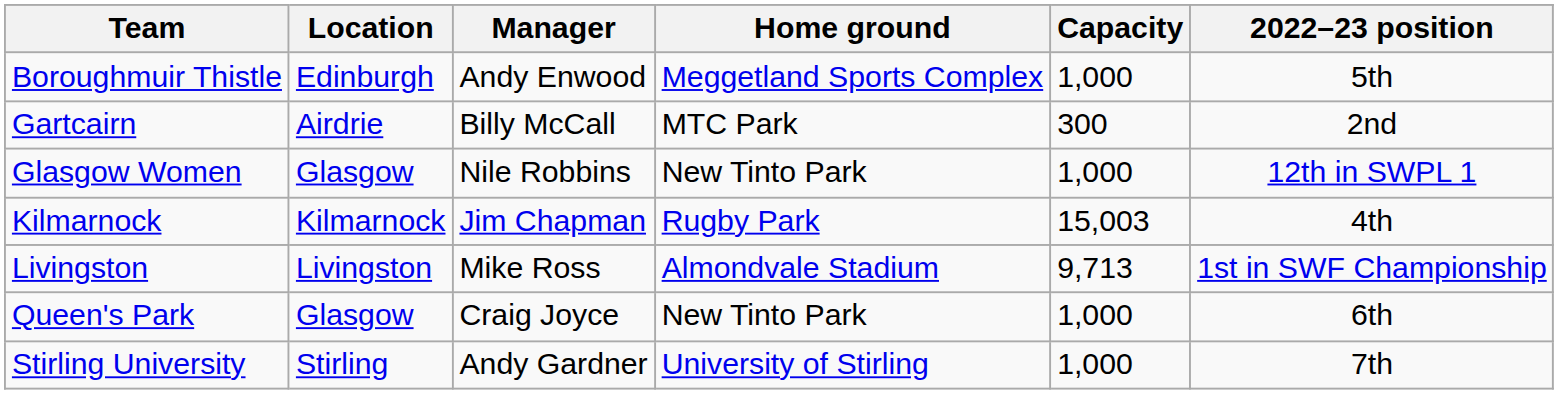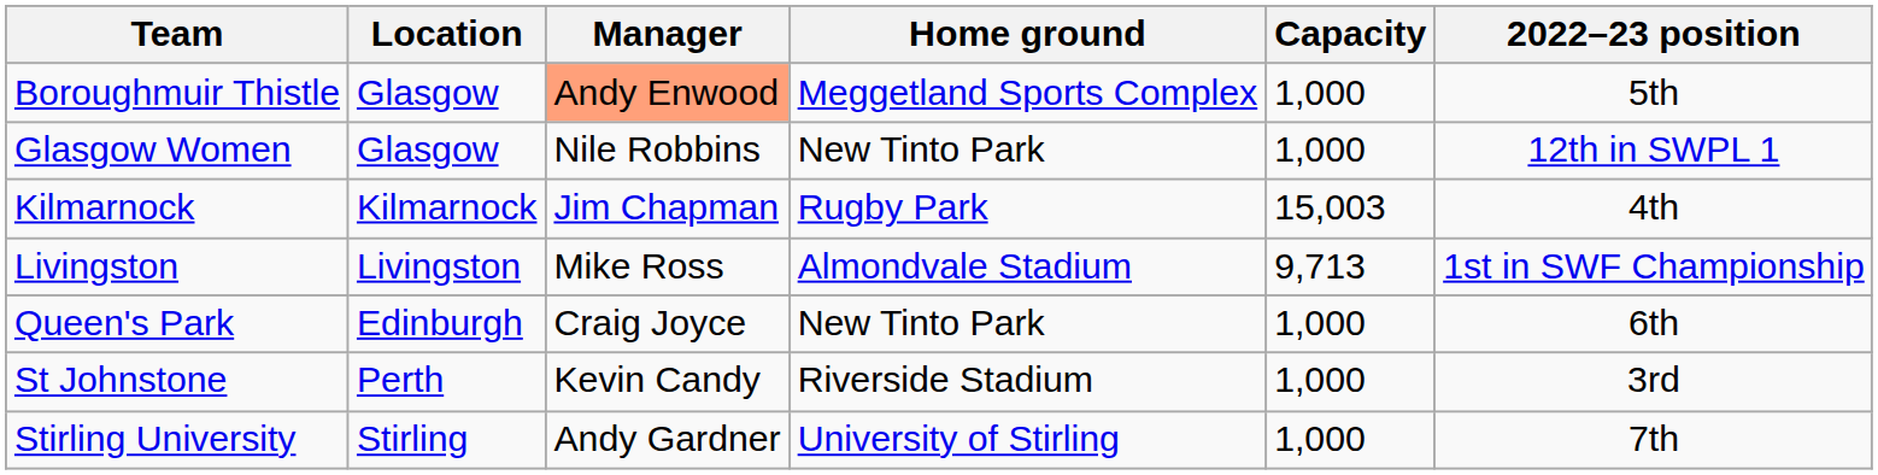Boroughmuir Thistle | Location: Edinburgh -> Glasgow
Boroughmuir Thistle | Manager: no background -> lightsalmon background
- row: Gartcairn | Airdrie | Billy McCall | MTC Park | 300 | 2nd
Queen's Park | Location: Glasgow -> Edinburgh
+ row: St Johnstone | Perth | Kevin Candy | Riverside Stadium | 1,000 | 3rd
